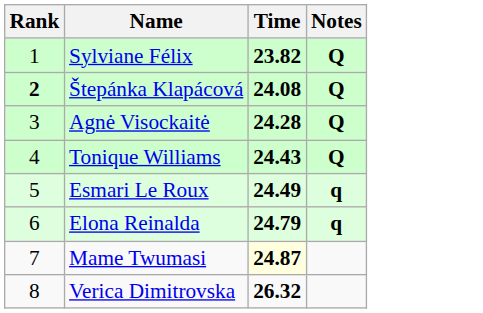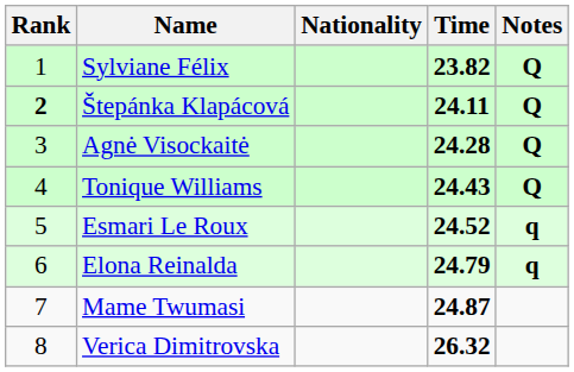+ column: Nationality
Štepánka Klapácová | Time: 24.08 -> 24.11
Esmari Le Roux | Time: 24.49 -> 24.52
Mame Twumasi | Time: lightyellow background -> no background
